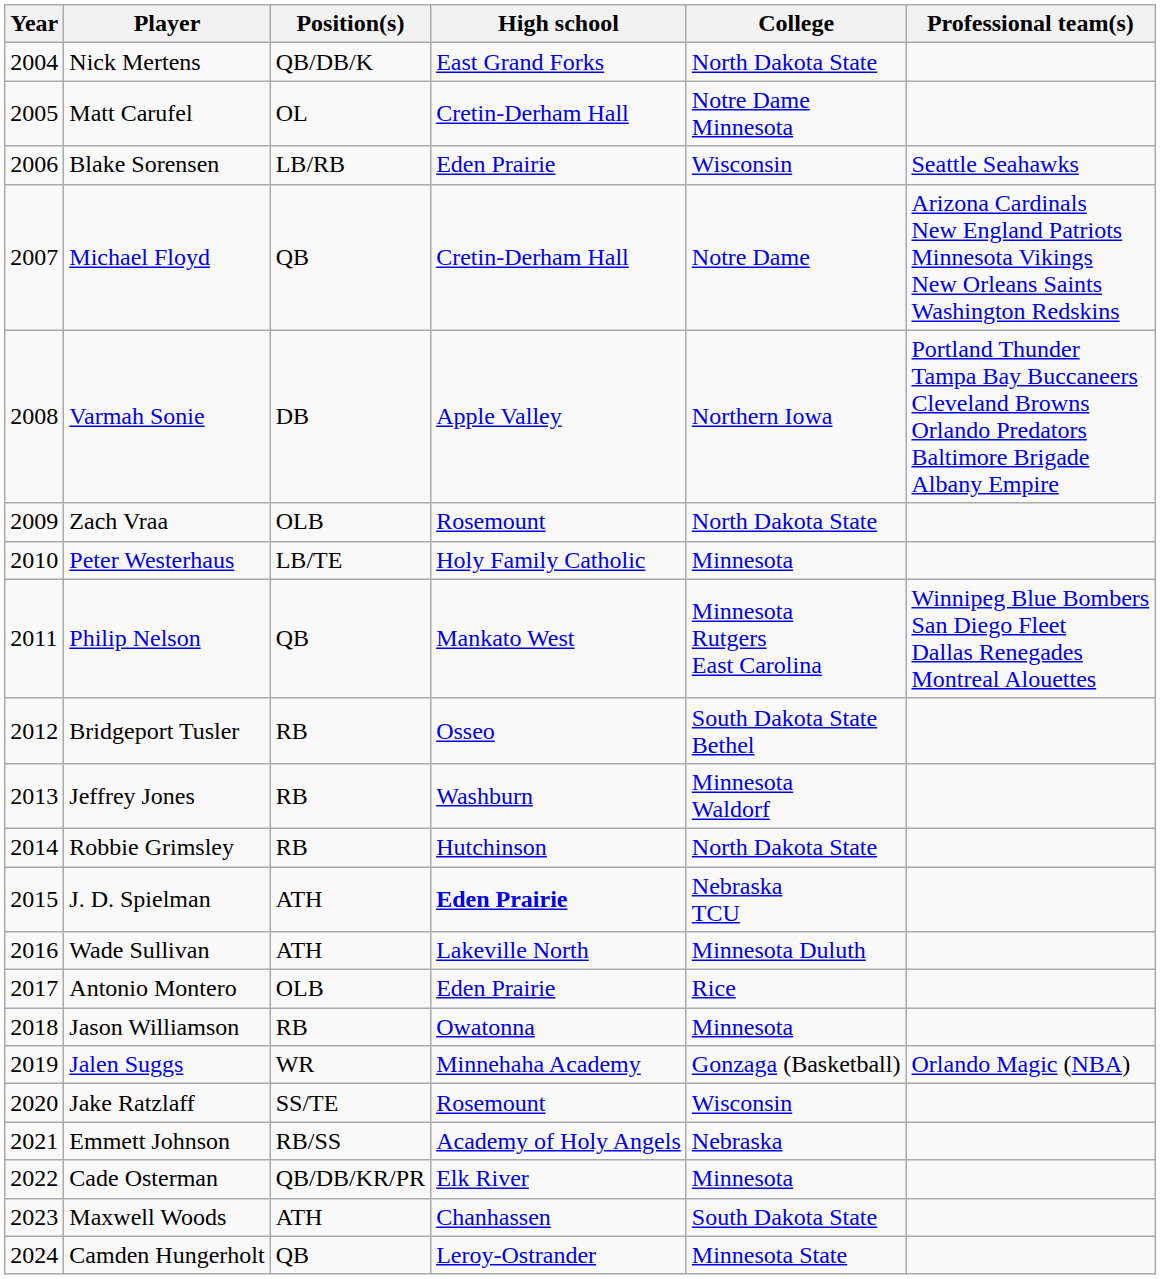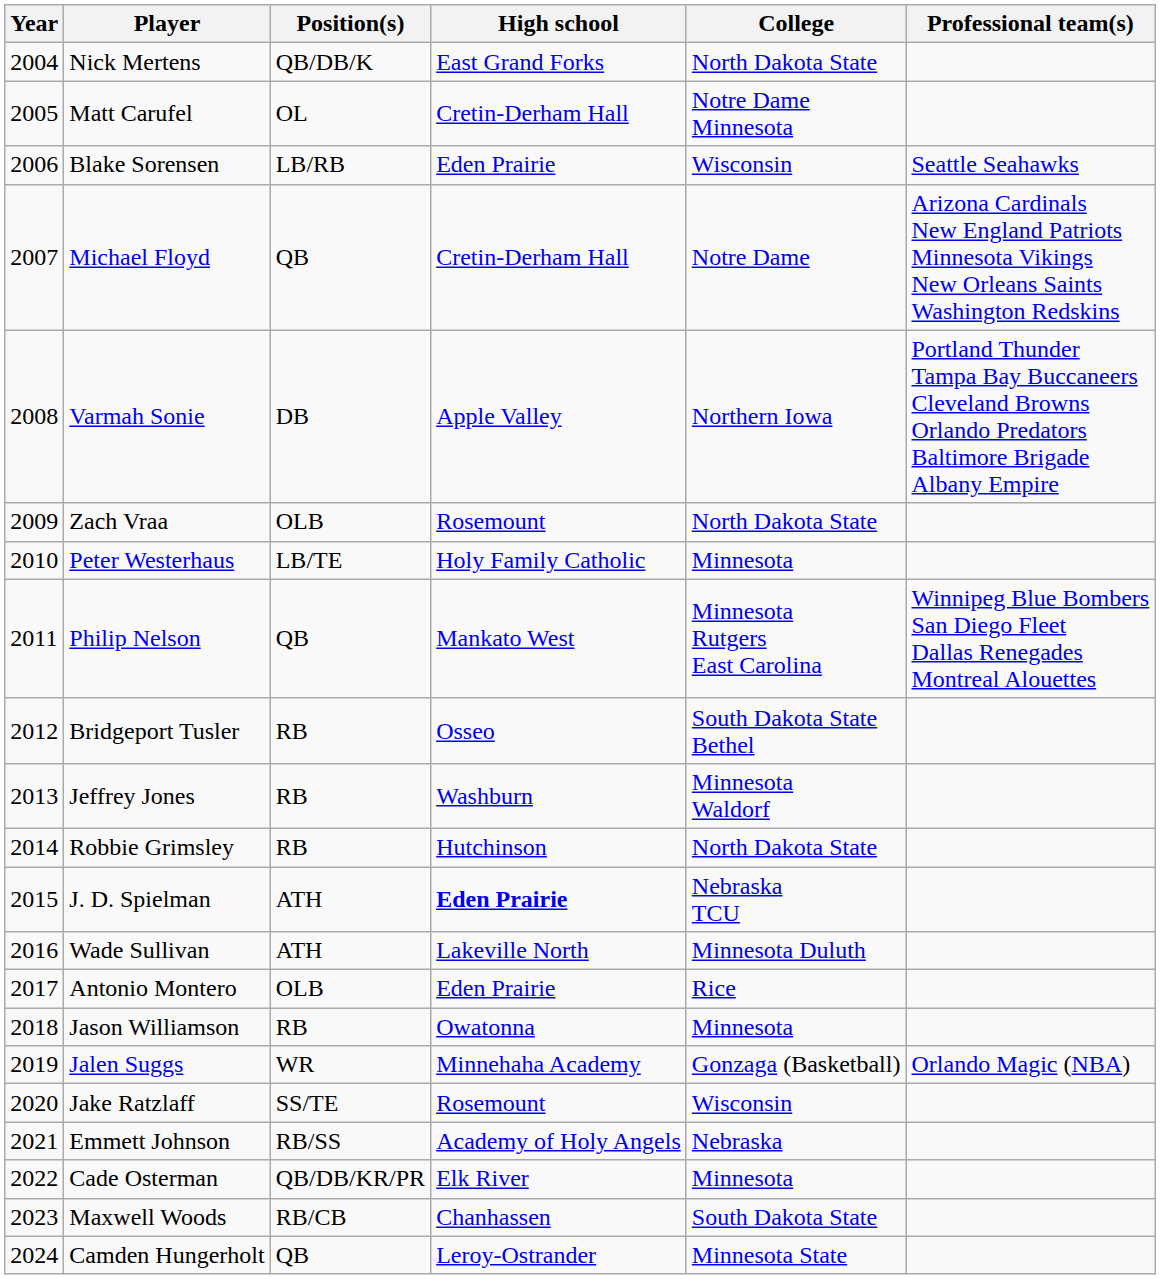Maxwell Woods | Position(s): ATH -> RB/CB
